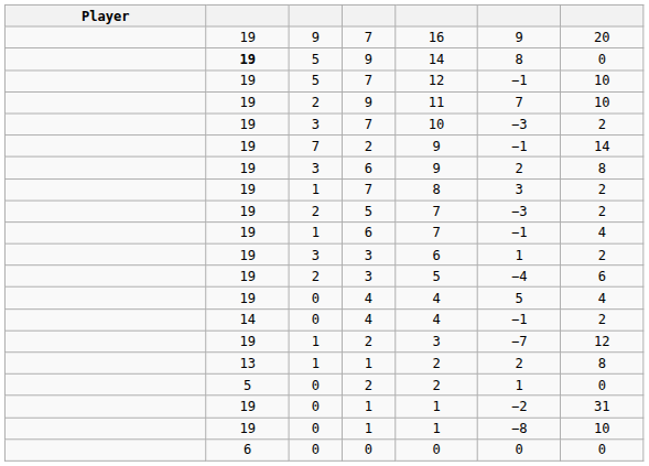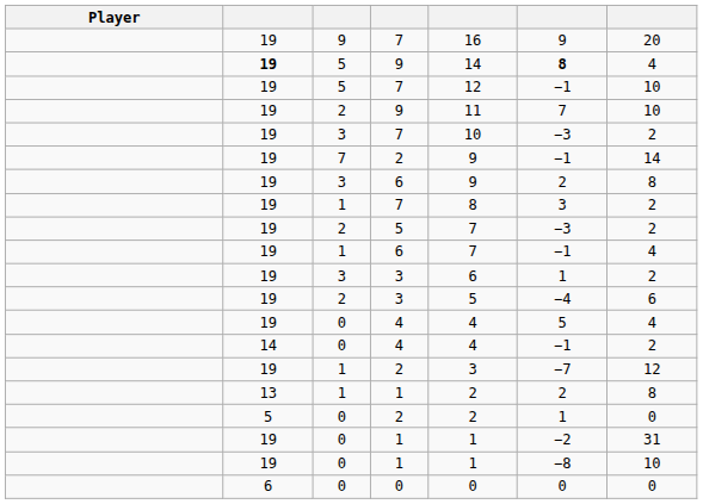5 / 9 | column 6: normal -> bold
5 / 9 | column 7: 0 -> 4
